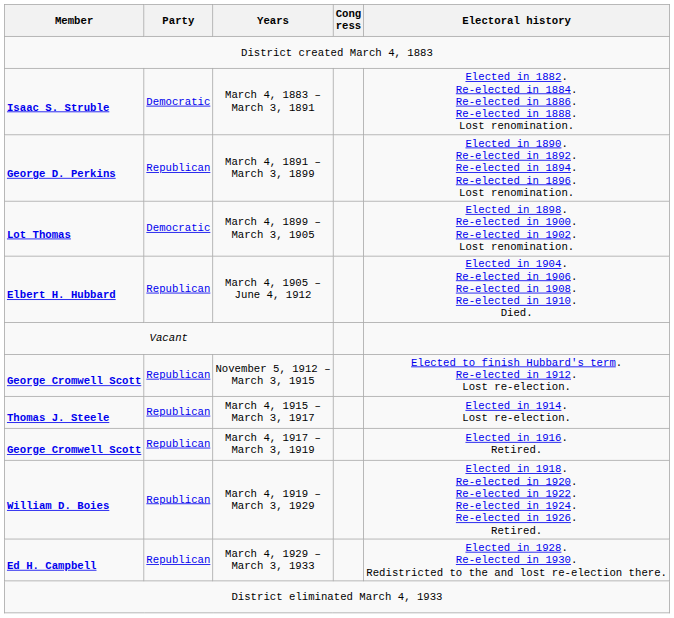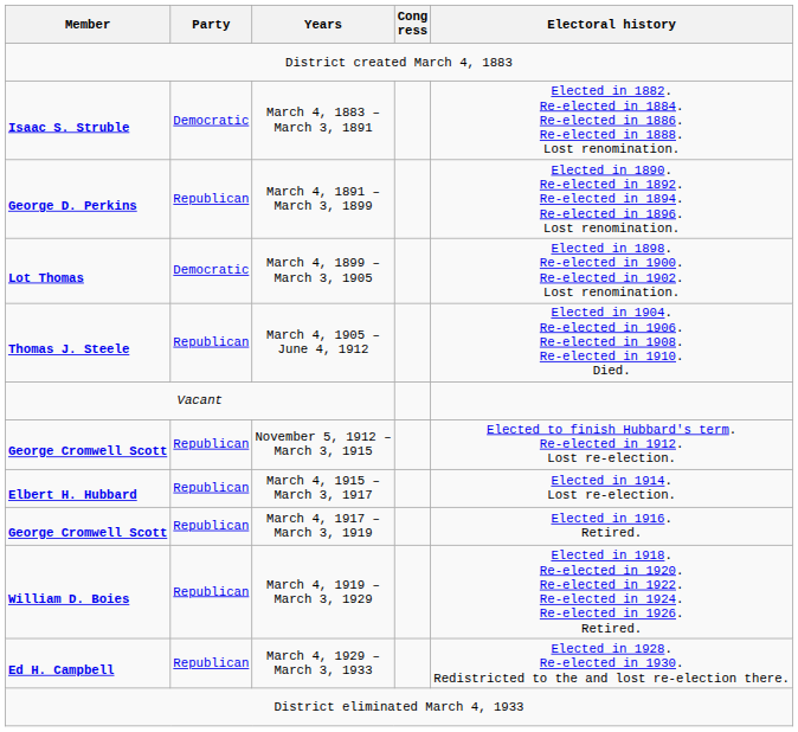March 4, 1905 – June 4, 1912 | Member: Elbert H. Hubbard -> Thomas J. Steele
March 4, 1915 – March 3, 1917 | Member: Thomas J. Steele -> Elbert H. Hubbard
